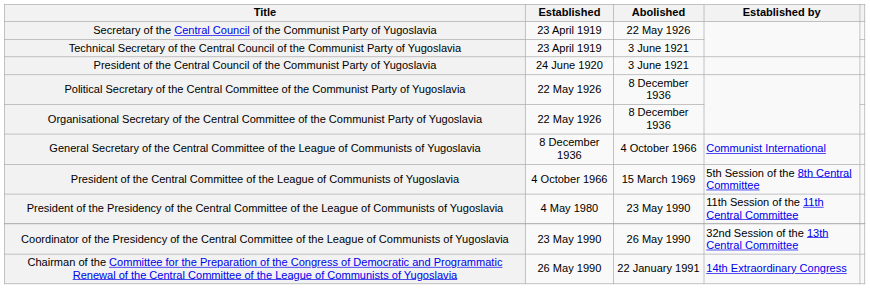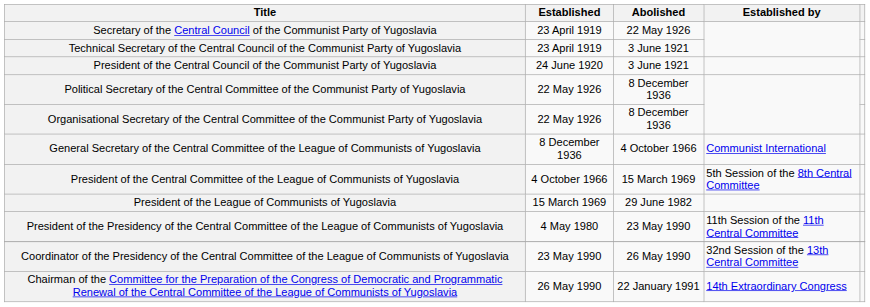+ row: President of the League of Communists of Yugoslavia | 15 March 1969 | 29 June 1982
